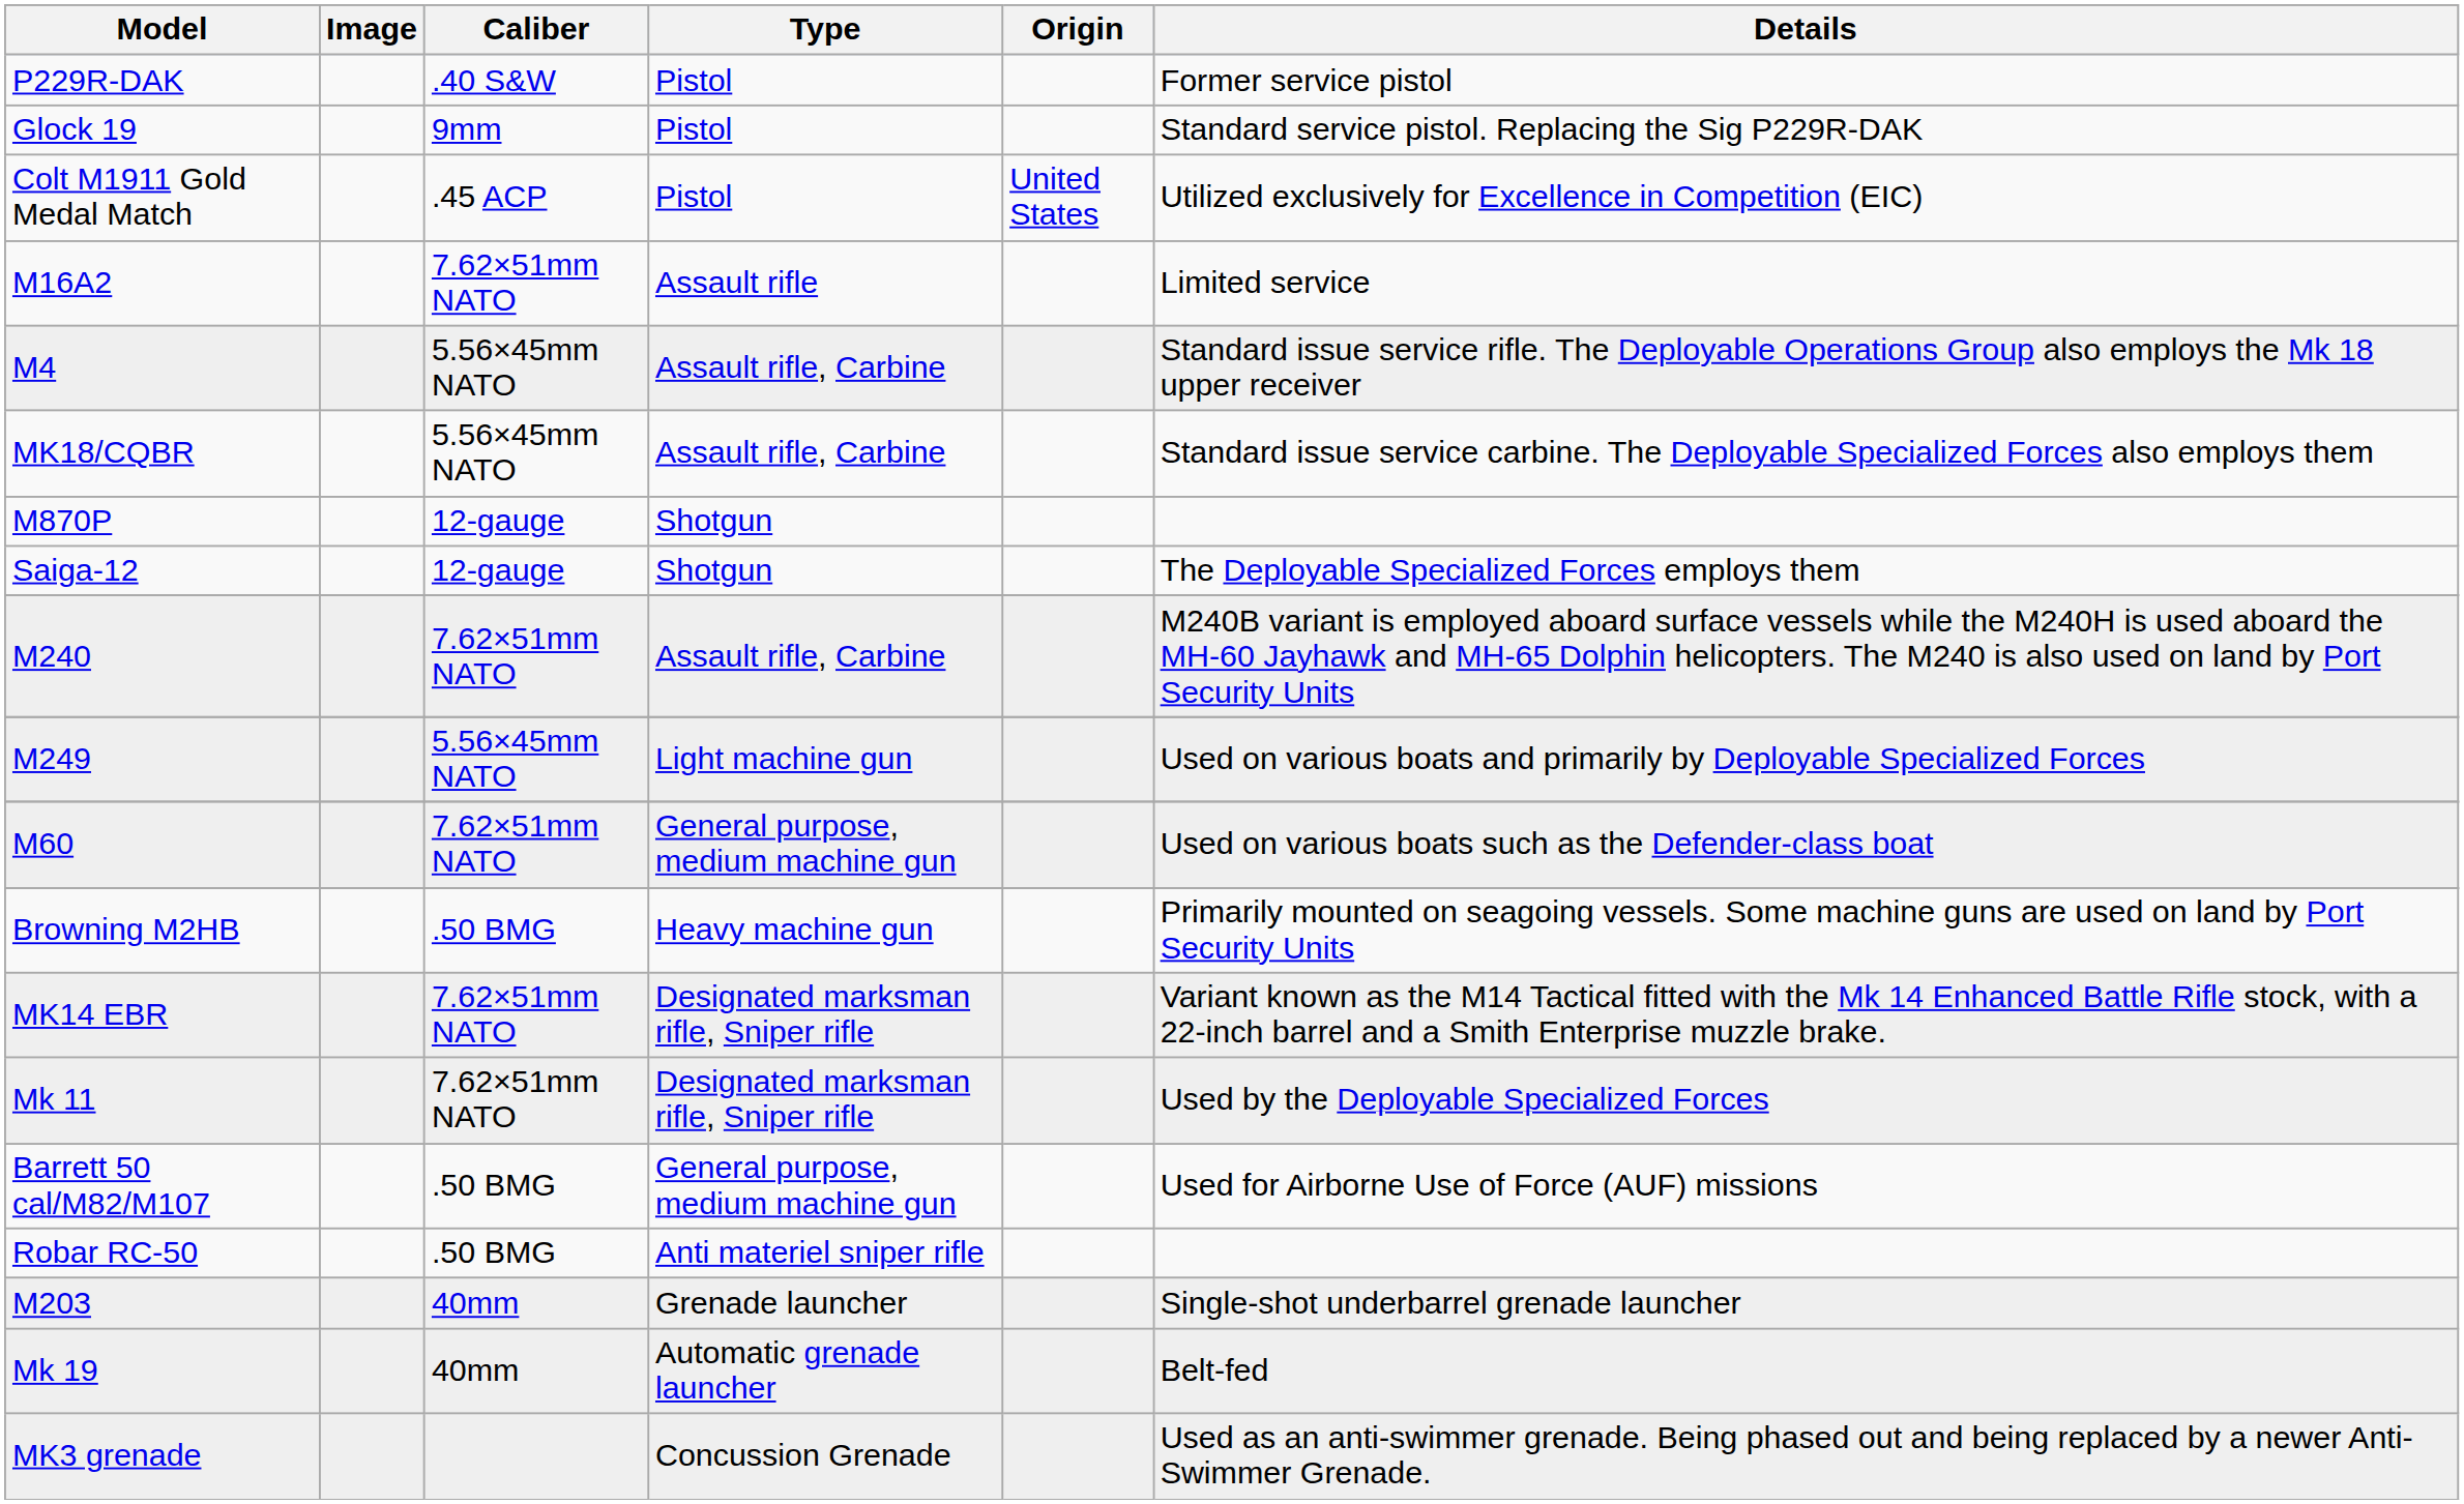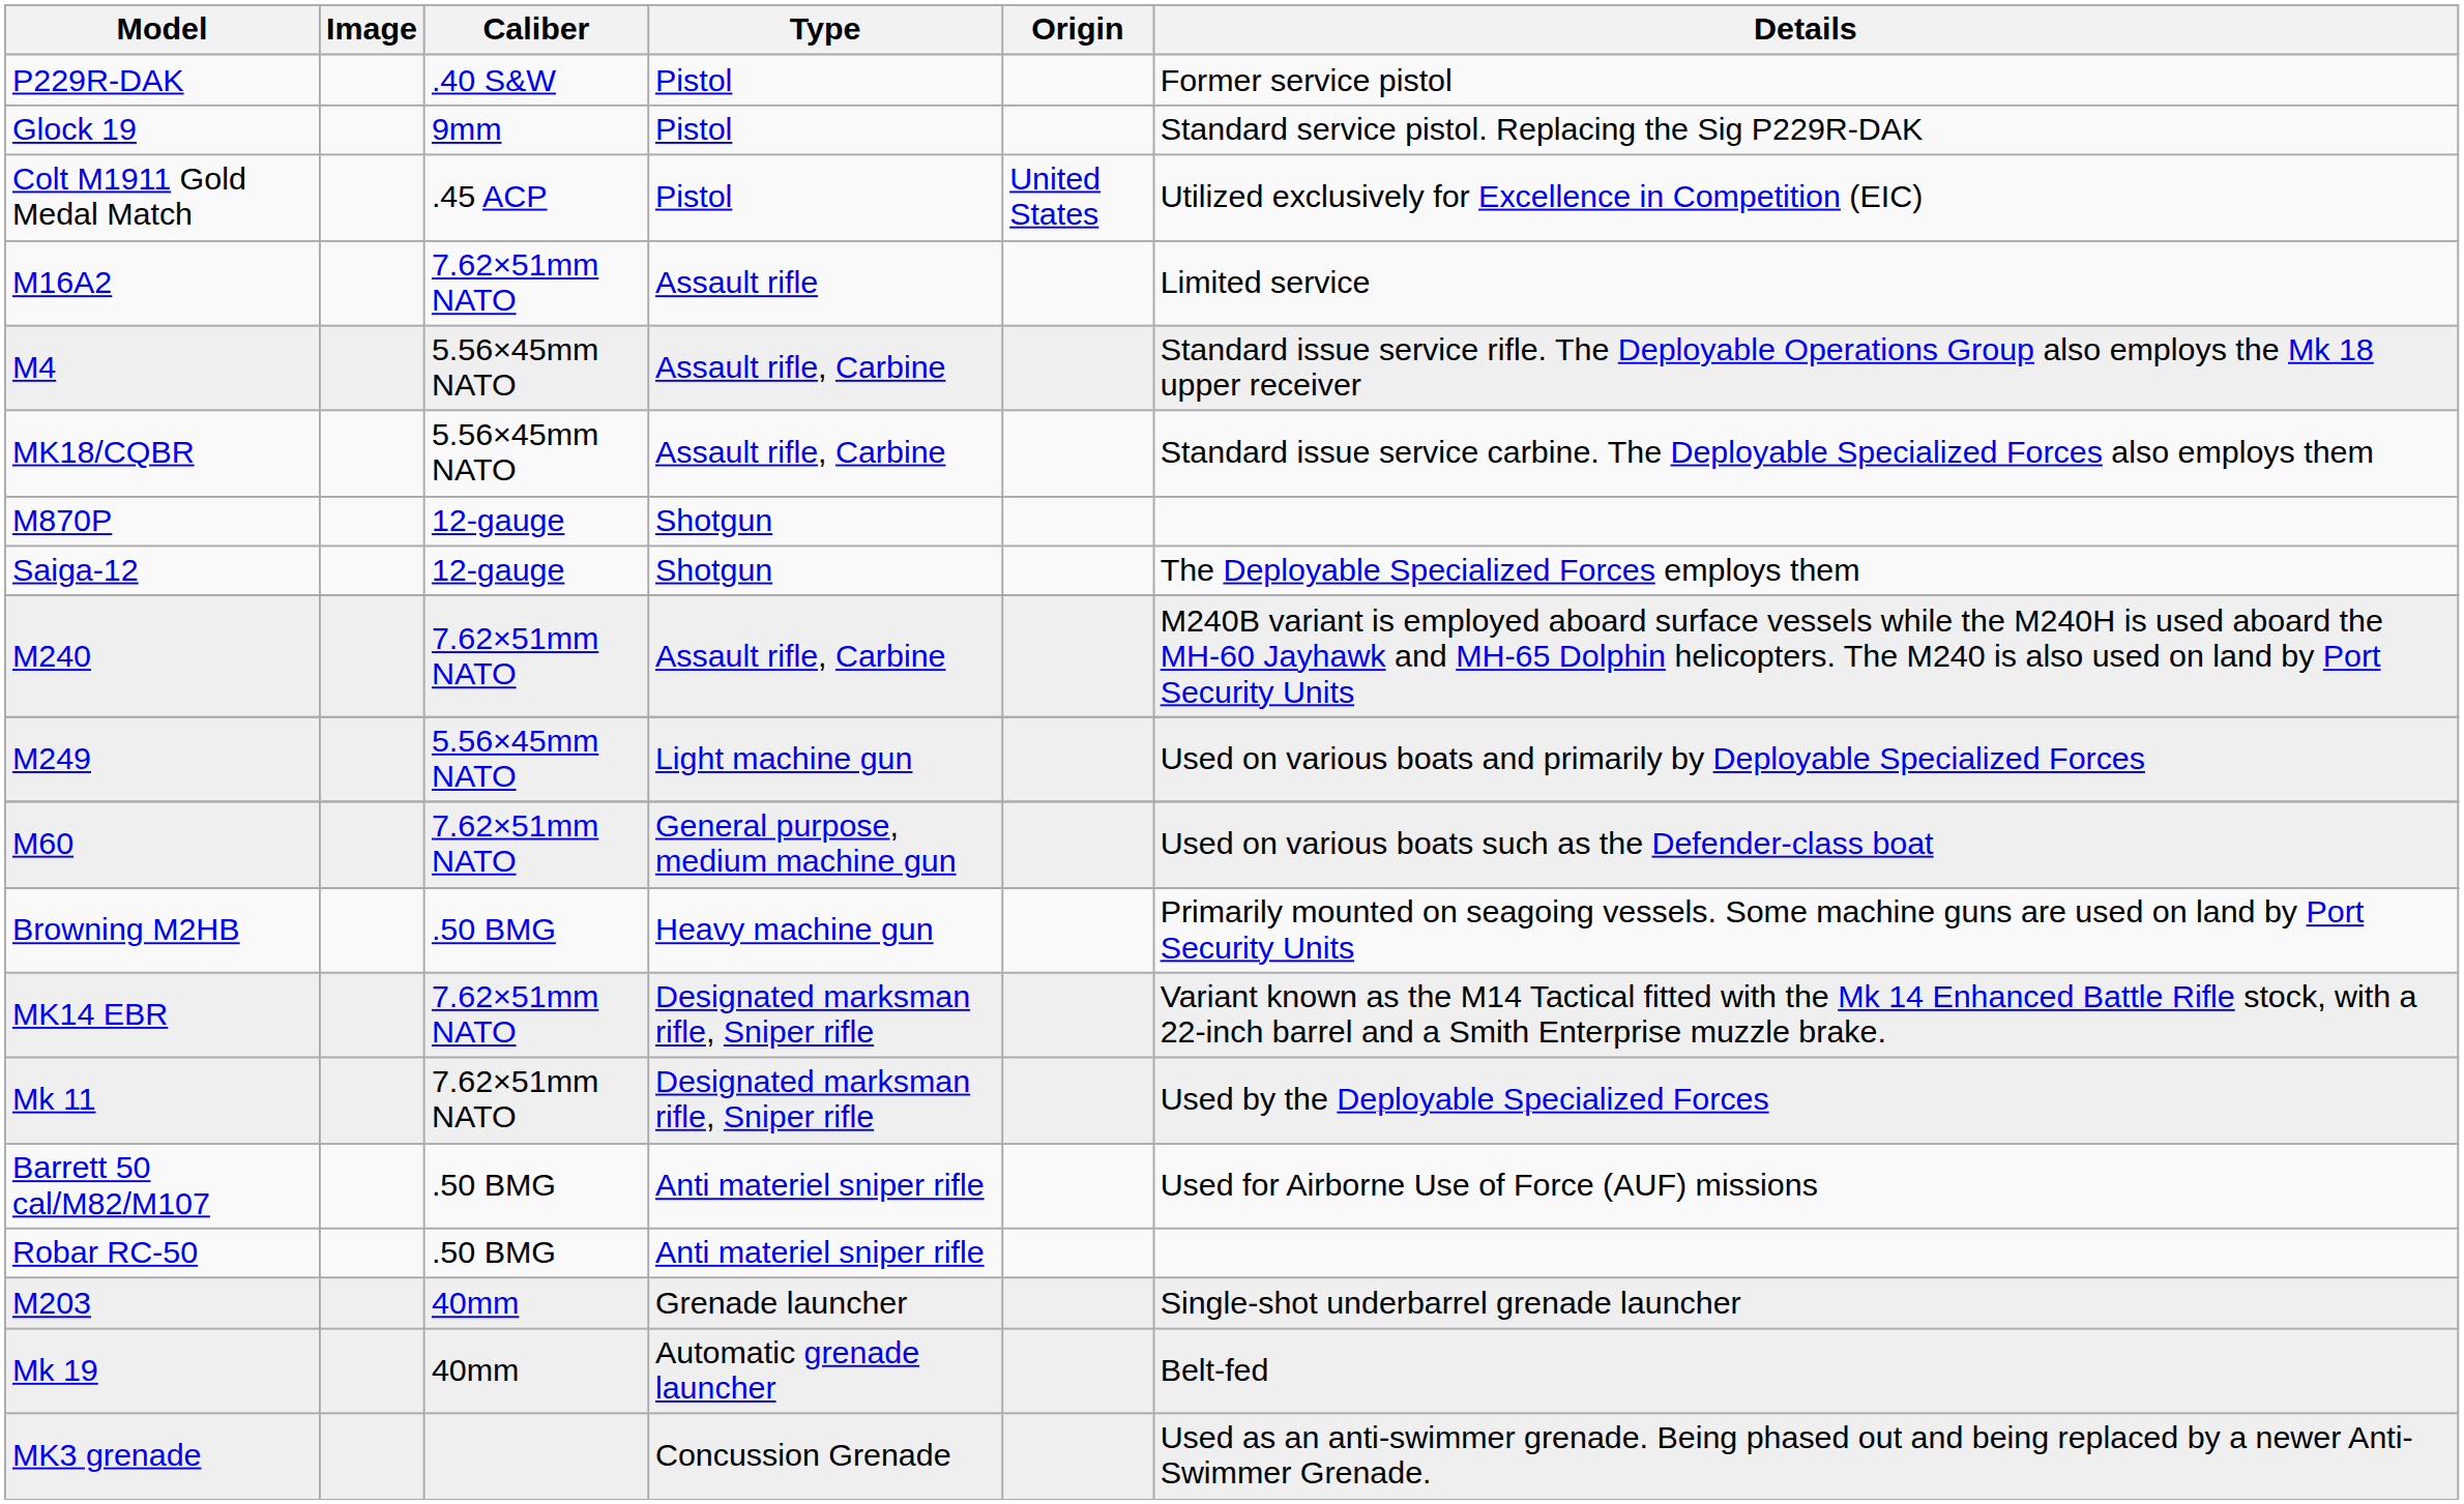Barrett 50 cal/M82/M107 | Type: General purpose, medium machine gun -> Anti materiel sniper rifle
